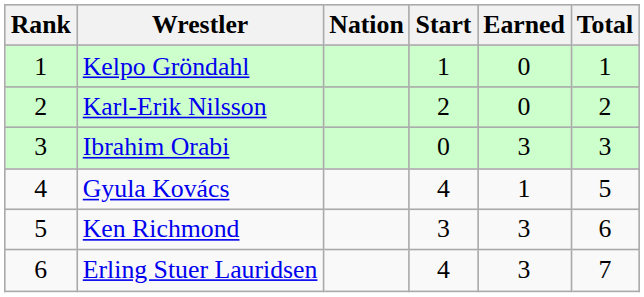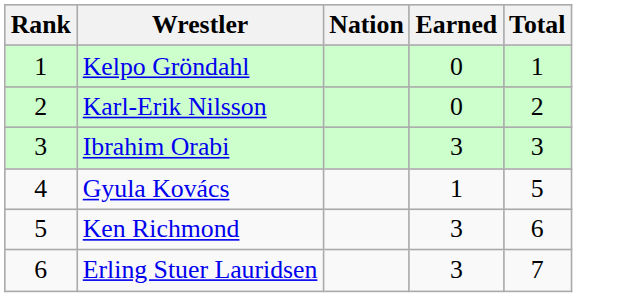- column: Start | 1 | 2 | 0 | 4 | 3 | 4
